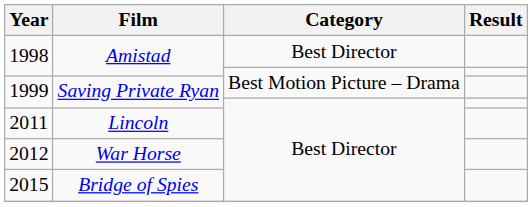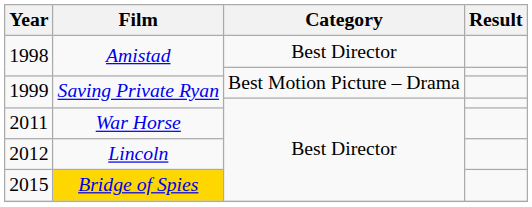2011 | Film: Lincoln -> War Horse
2012 | Film: War Horse -> Lincoln
2015 | Film: no background -> gold background
